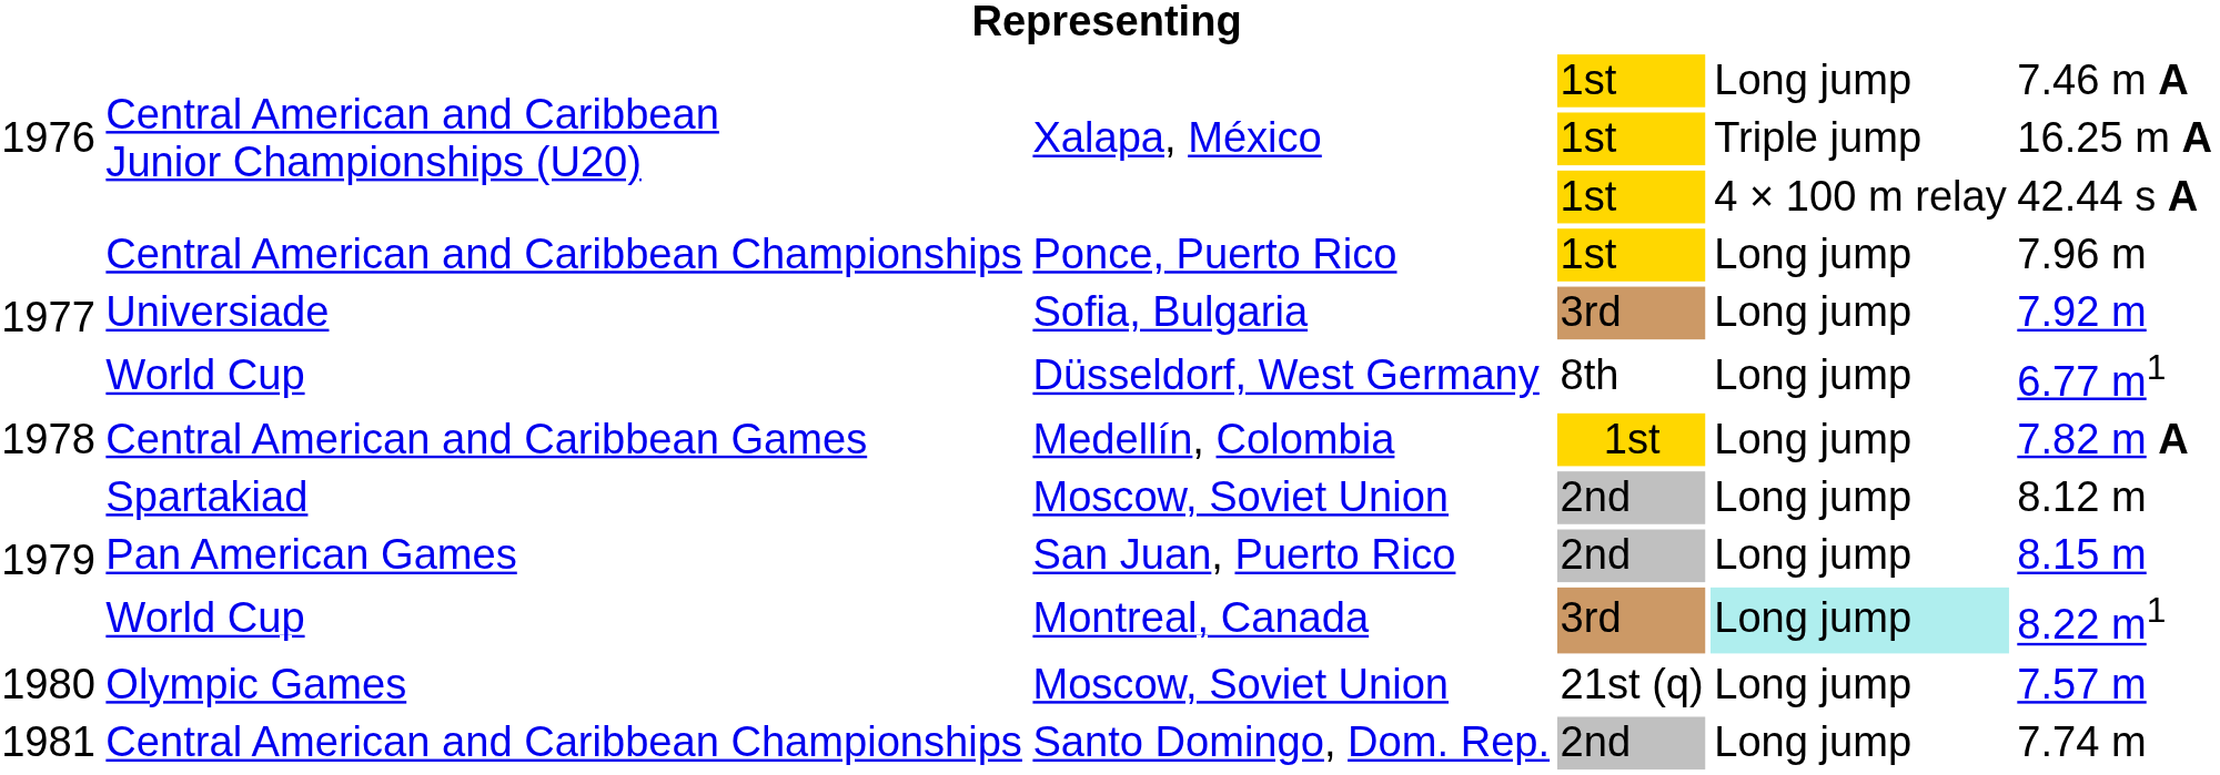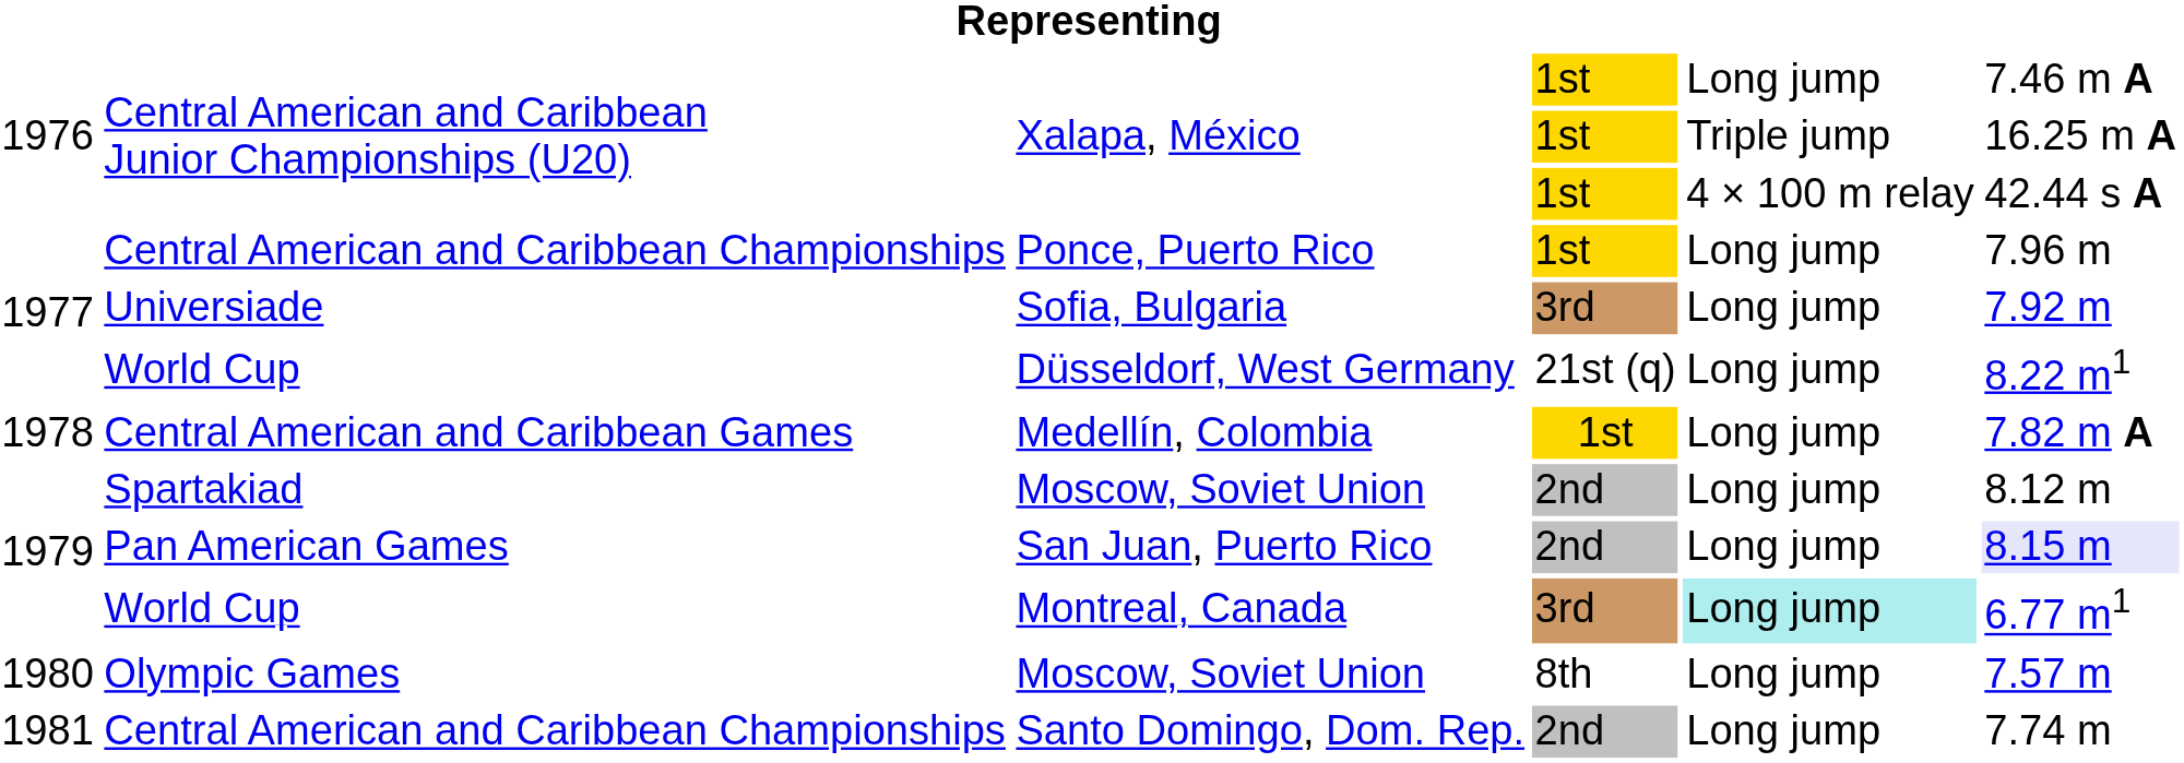Düsseldorf, West Germany | column 4: 8th -> 21st (q)
Düsseldorf, West Germany | column 6: 6.77 m1 -> 8.22 m1
San Juan, Puerto Rico | column 6: no background -> lavender background
Montreal, Canada | column 6: 8.22 m1 -> 6.77 m1
Olympic Games / Moscow, Soviet Union | column 4: 21st (q) -> 8th
